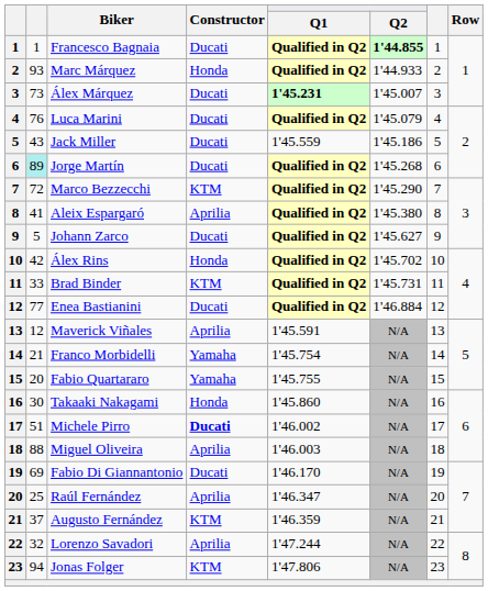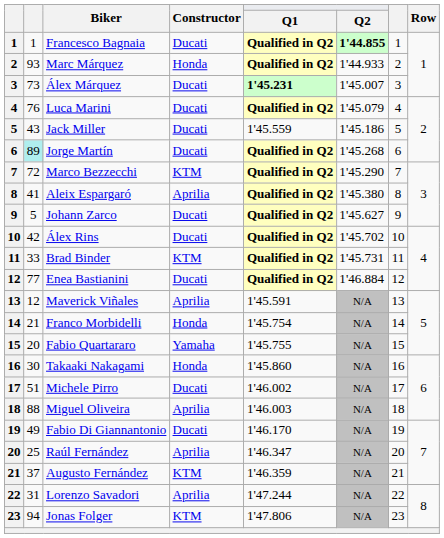Álex Rins | Constructor: Honda -> Ducati
Franco Morbidelli | Constructor: Yamaha -> Honda
Michele Pirro | Constructor: bold -> normal
Fabio Di Giannantonio | column 2: 69 -> 49
Lorenzo Savadori | column 2: 32 -> 31
